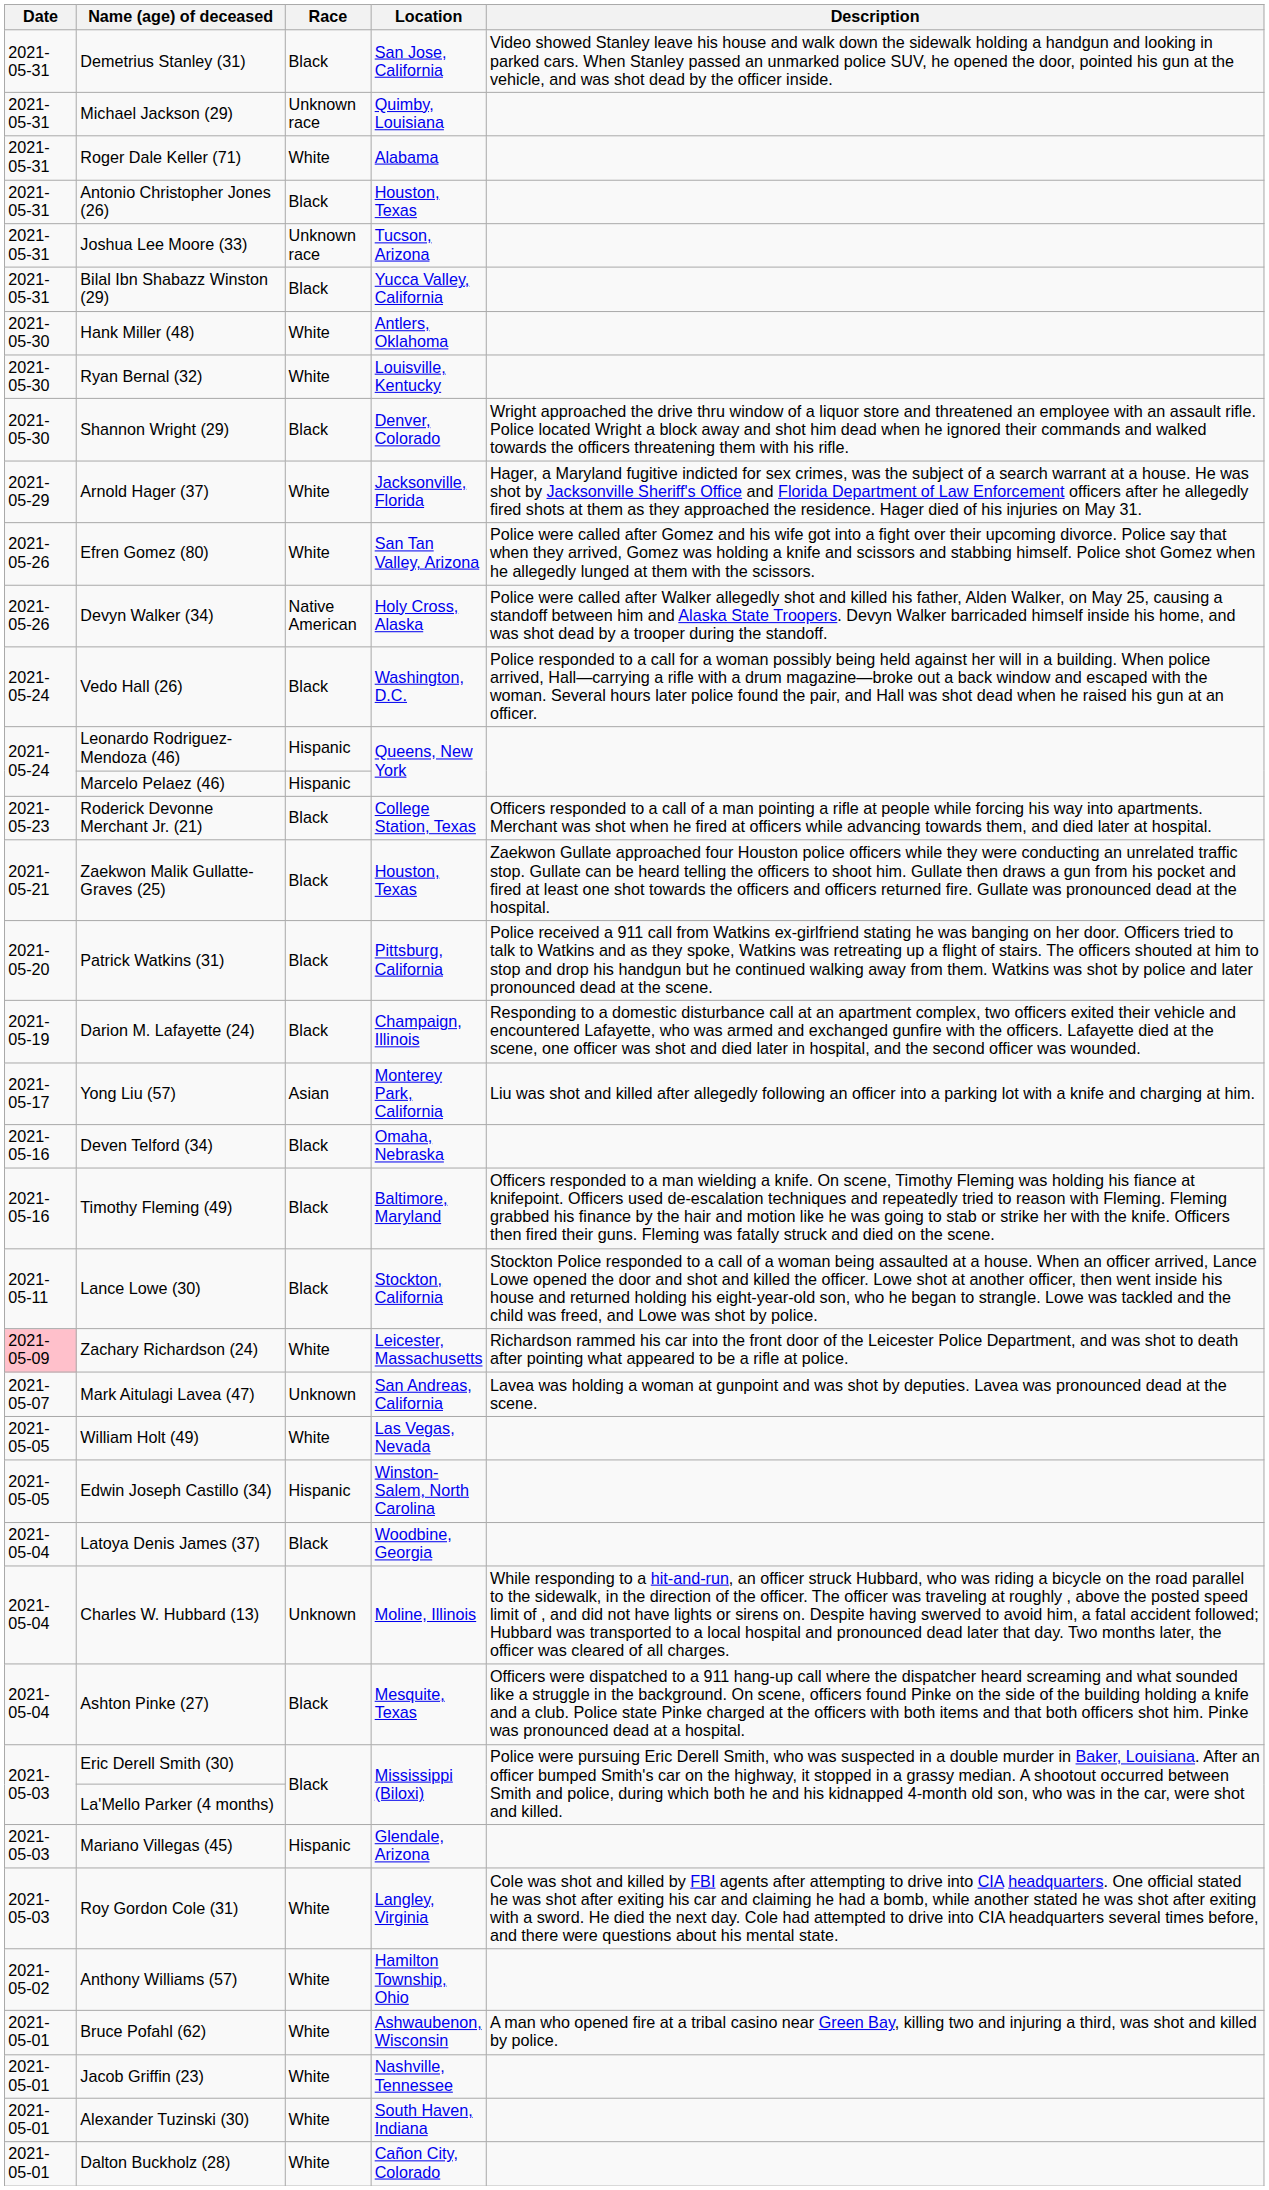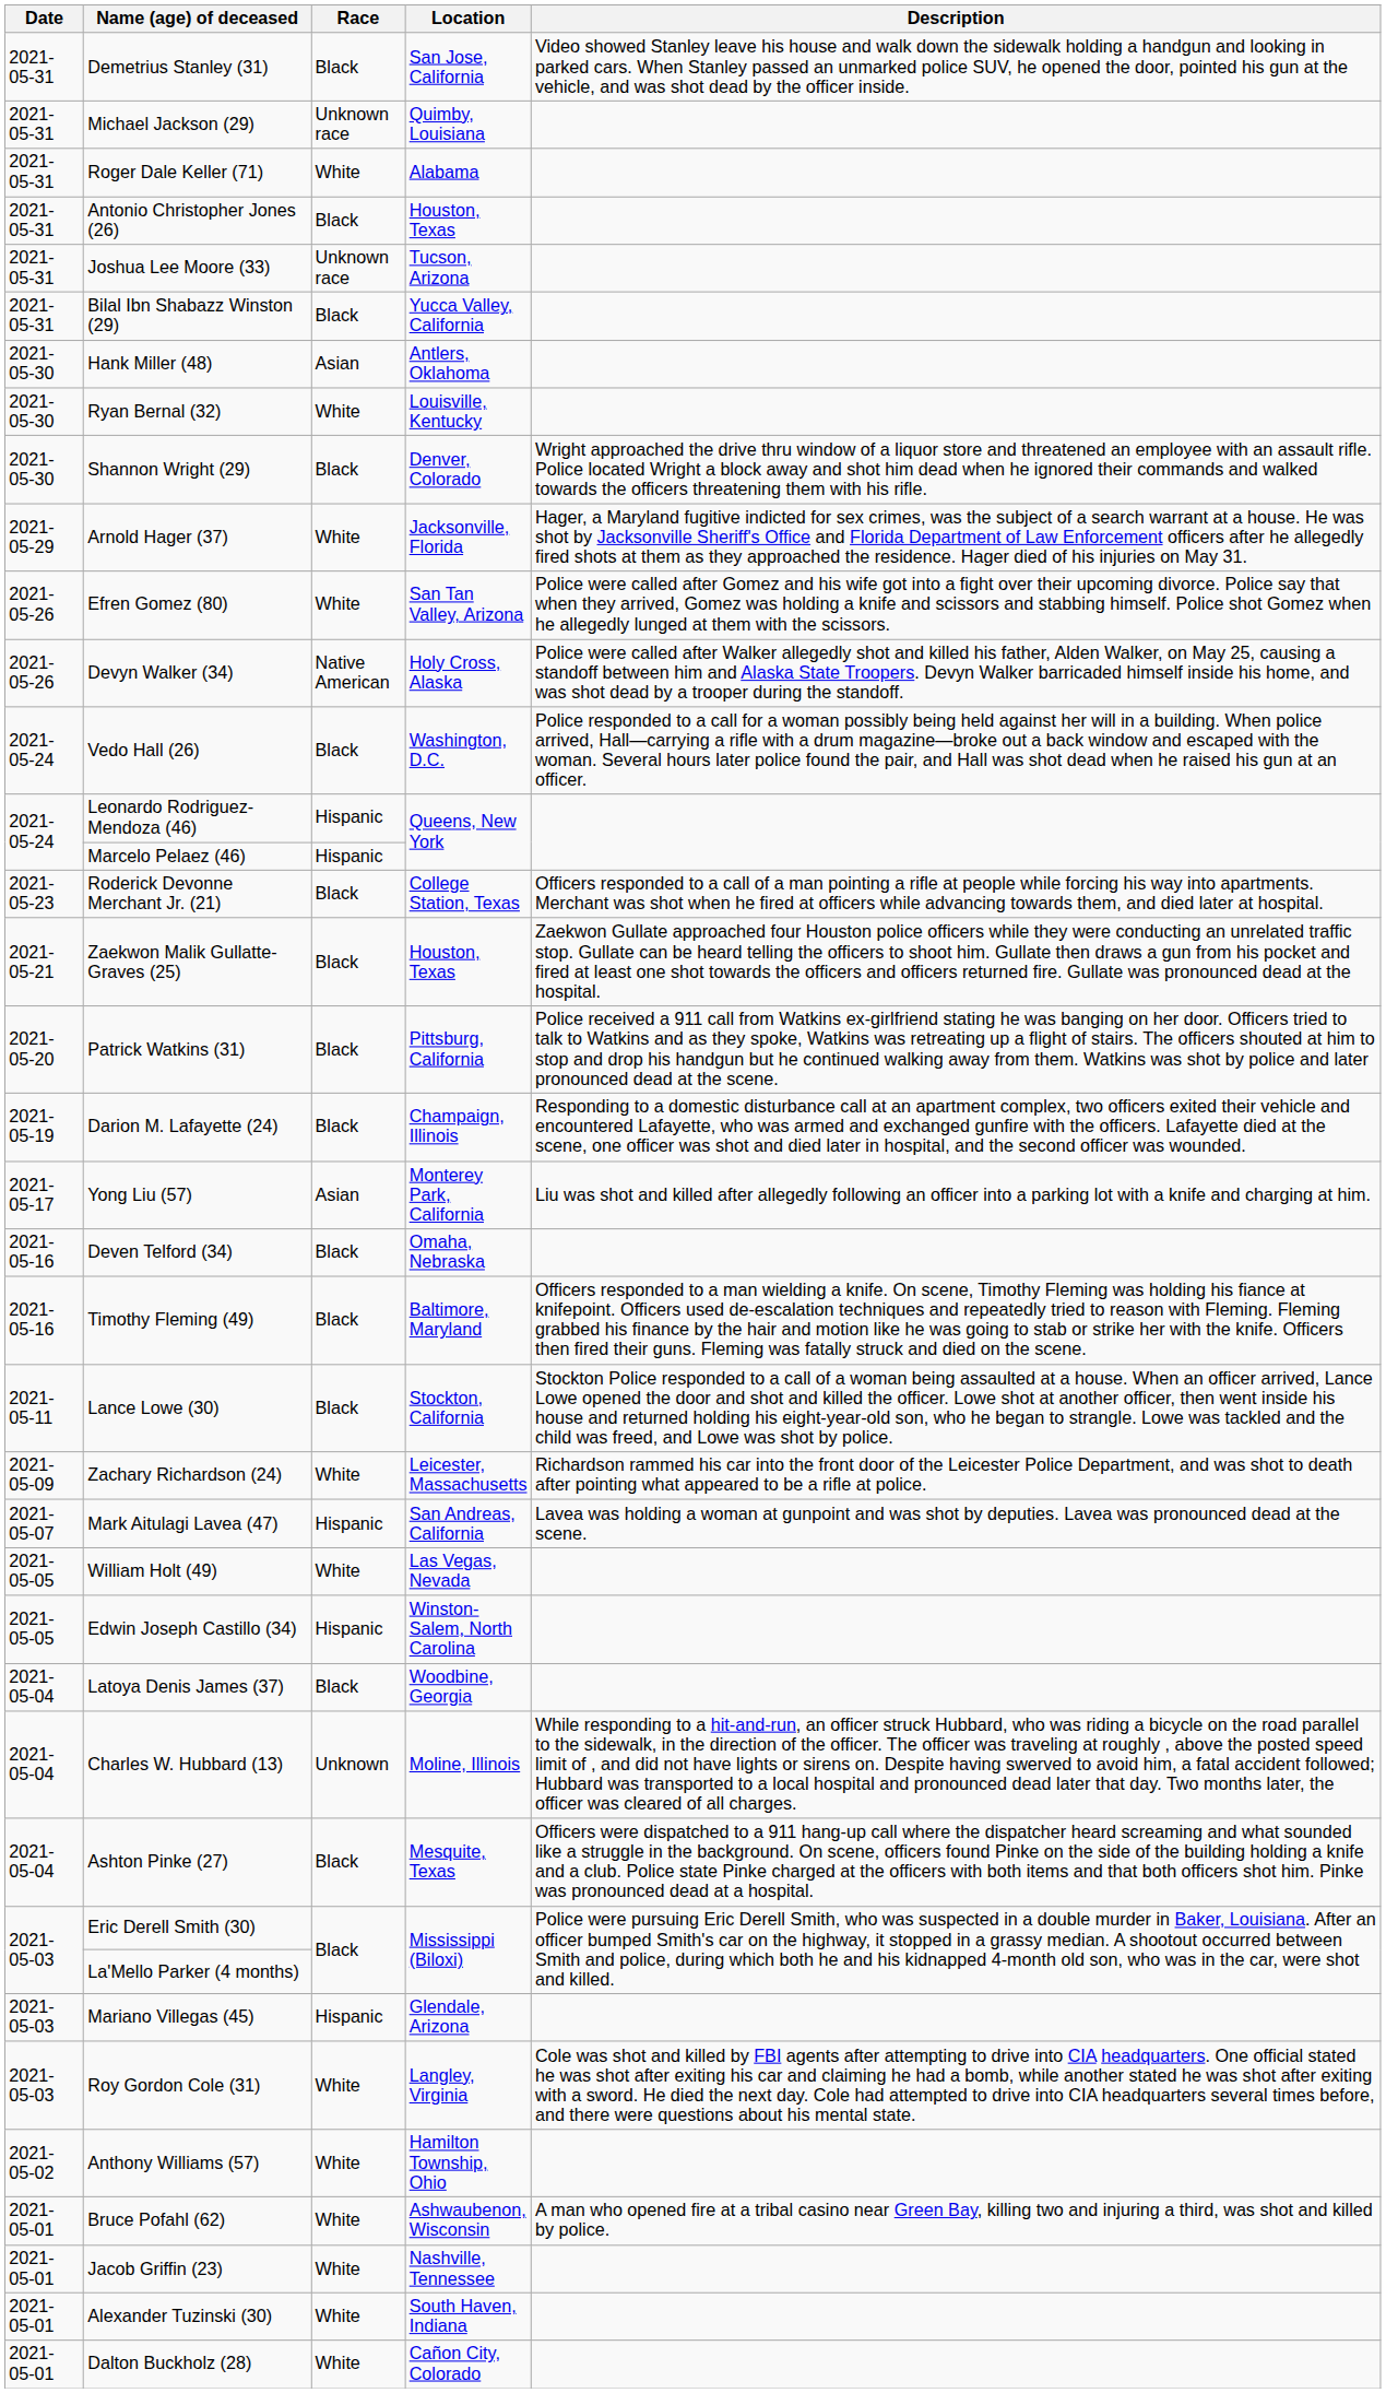Hank Miller (48) | Race: White -> Asian
Zachary Richardson (24) | Date: pink background -> no background
Mark Aitulagi Lavea (47) | Race: Unknown -> Hispanic
